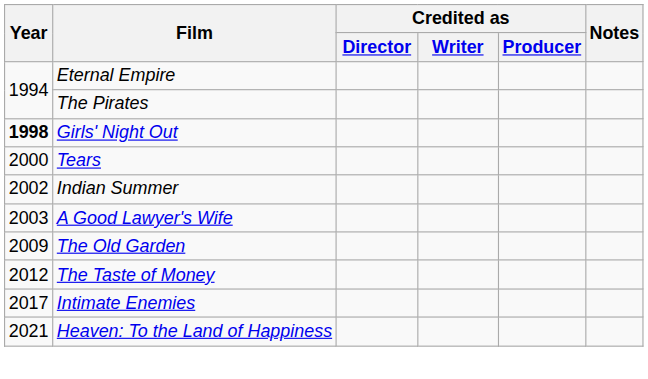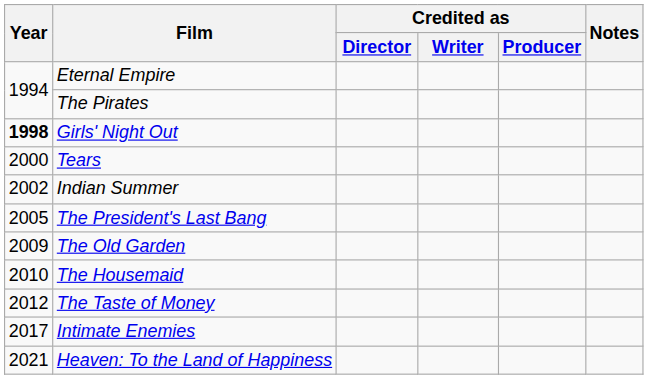- row: 2003 | A Good Lawyer's Wife
+ row: 2005 | The President's Last Bang
+ row: 2010 | The Housemaid
